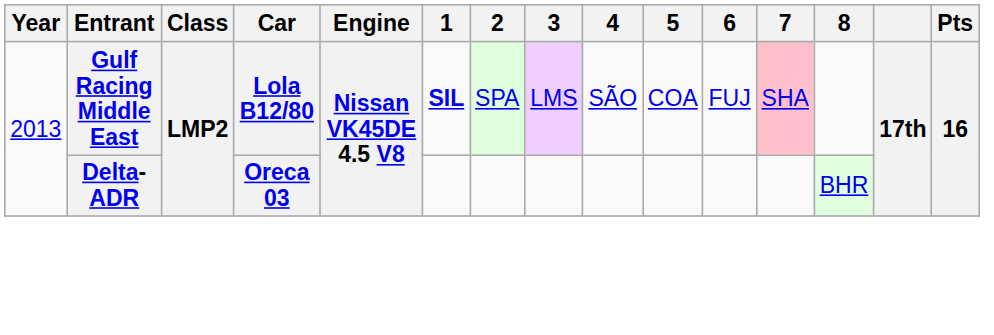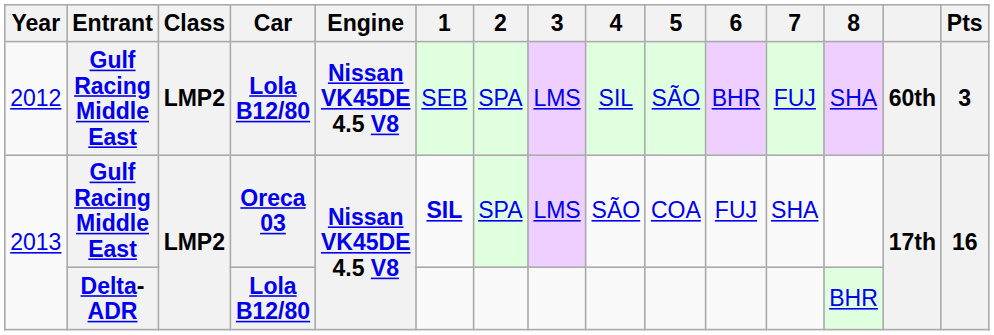+ row: 2012 | Gulf Racing Middle East | LMP2 | Lola B12/80 | Nissan VK45DE 4.5 V8 | SEB | SPA | LMS | SIL | SÃO | BHR | FUJ | SHA | 60th | 3
2013 / Gulf Racing Middle East | Car: Lola B12/80 -> Oreca 03
2013 / Gulf Racing Middle East | 7: pink background -> no background
2013 / Delta-ADR | Car: Oreca 03 -> Lola B12/80
